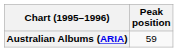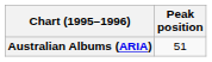Australian Albums (ARIA) | Peak position: 59 -> 51
